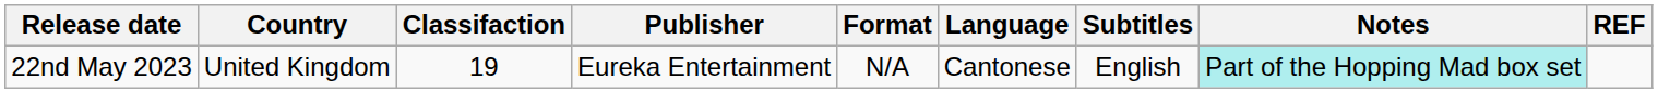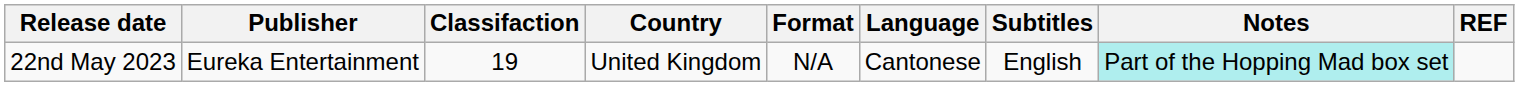columns swapped: Country <-> Publisher
